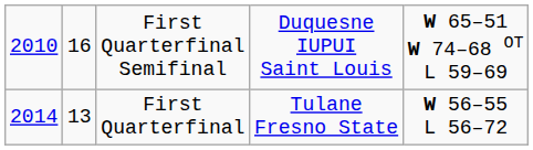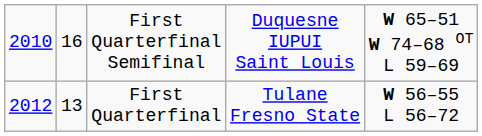First Quarterfinal | column 1: 2014 -> 2012
